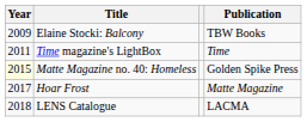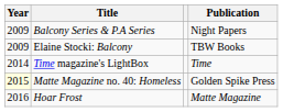+ row: 2009 | Balcony Series & P.A Series | Night Papers
Time magazine's LightBox | Year: 2011 -> 2014
Hoar Frost | Year: 2017 -> 2016
- row: 2018 | LENS Catalogue | LACMA
